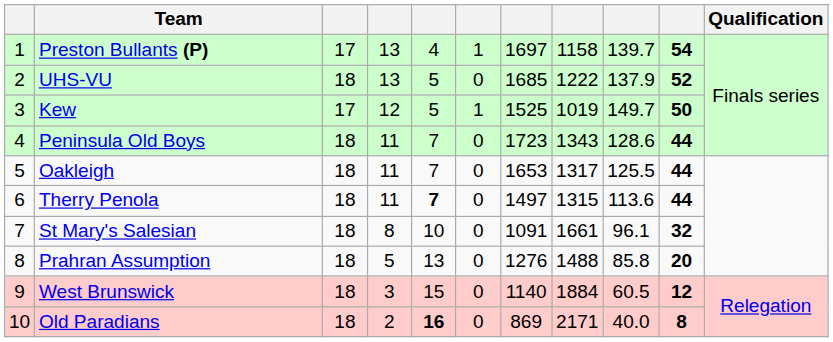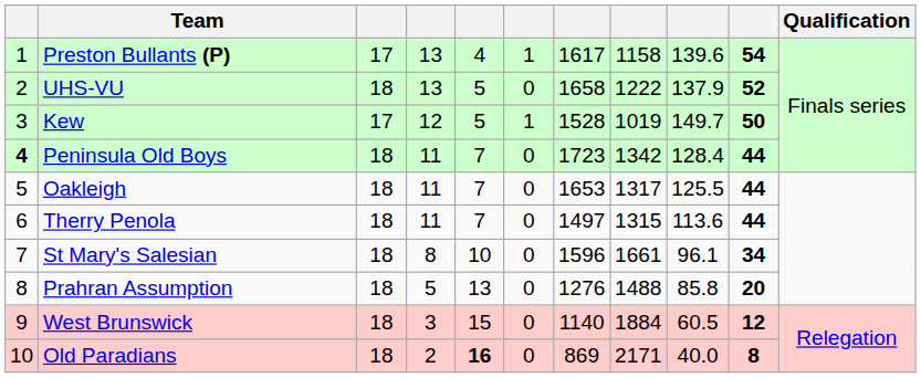Preston Bullants (P) | column 7: 1697 -> 1617
Preston Bullants (P) | column 9: 139.7 -> 139.6
UHS-VU | column 7: 1685 -> 1658
Kew | column 7: 1525 -> 1528
Peninsula Old Boys | column 1: normal -> bold
Peninsula Old Boys | column 8: 1343 -> 1342
Peninsula Old Boys | column 9: 128.6 -> 128.4
Therry Penola | column 5: bold -> normal
St Mary's Salesian | column 7: 1091 -> 1596
St Mary's Salesian | column 10: 32 -> 34
